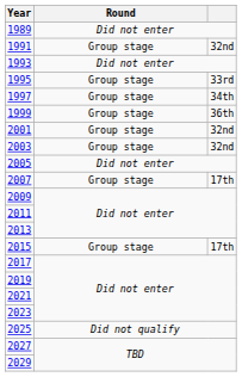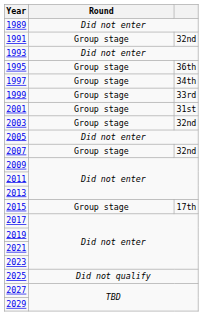1995 | column 3: 33rd -> 36th
1999 | column 3: 36th -> 33rd
2001 | column 3: 32nd -> 31st
2007 | column 3: 17th -> 32nd
